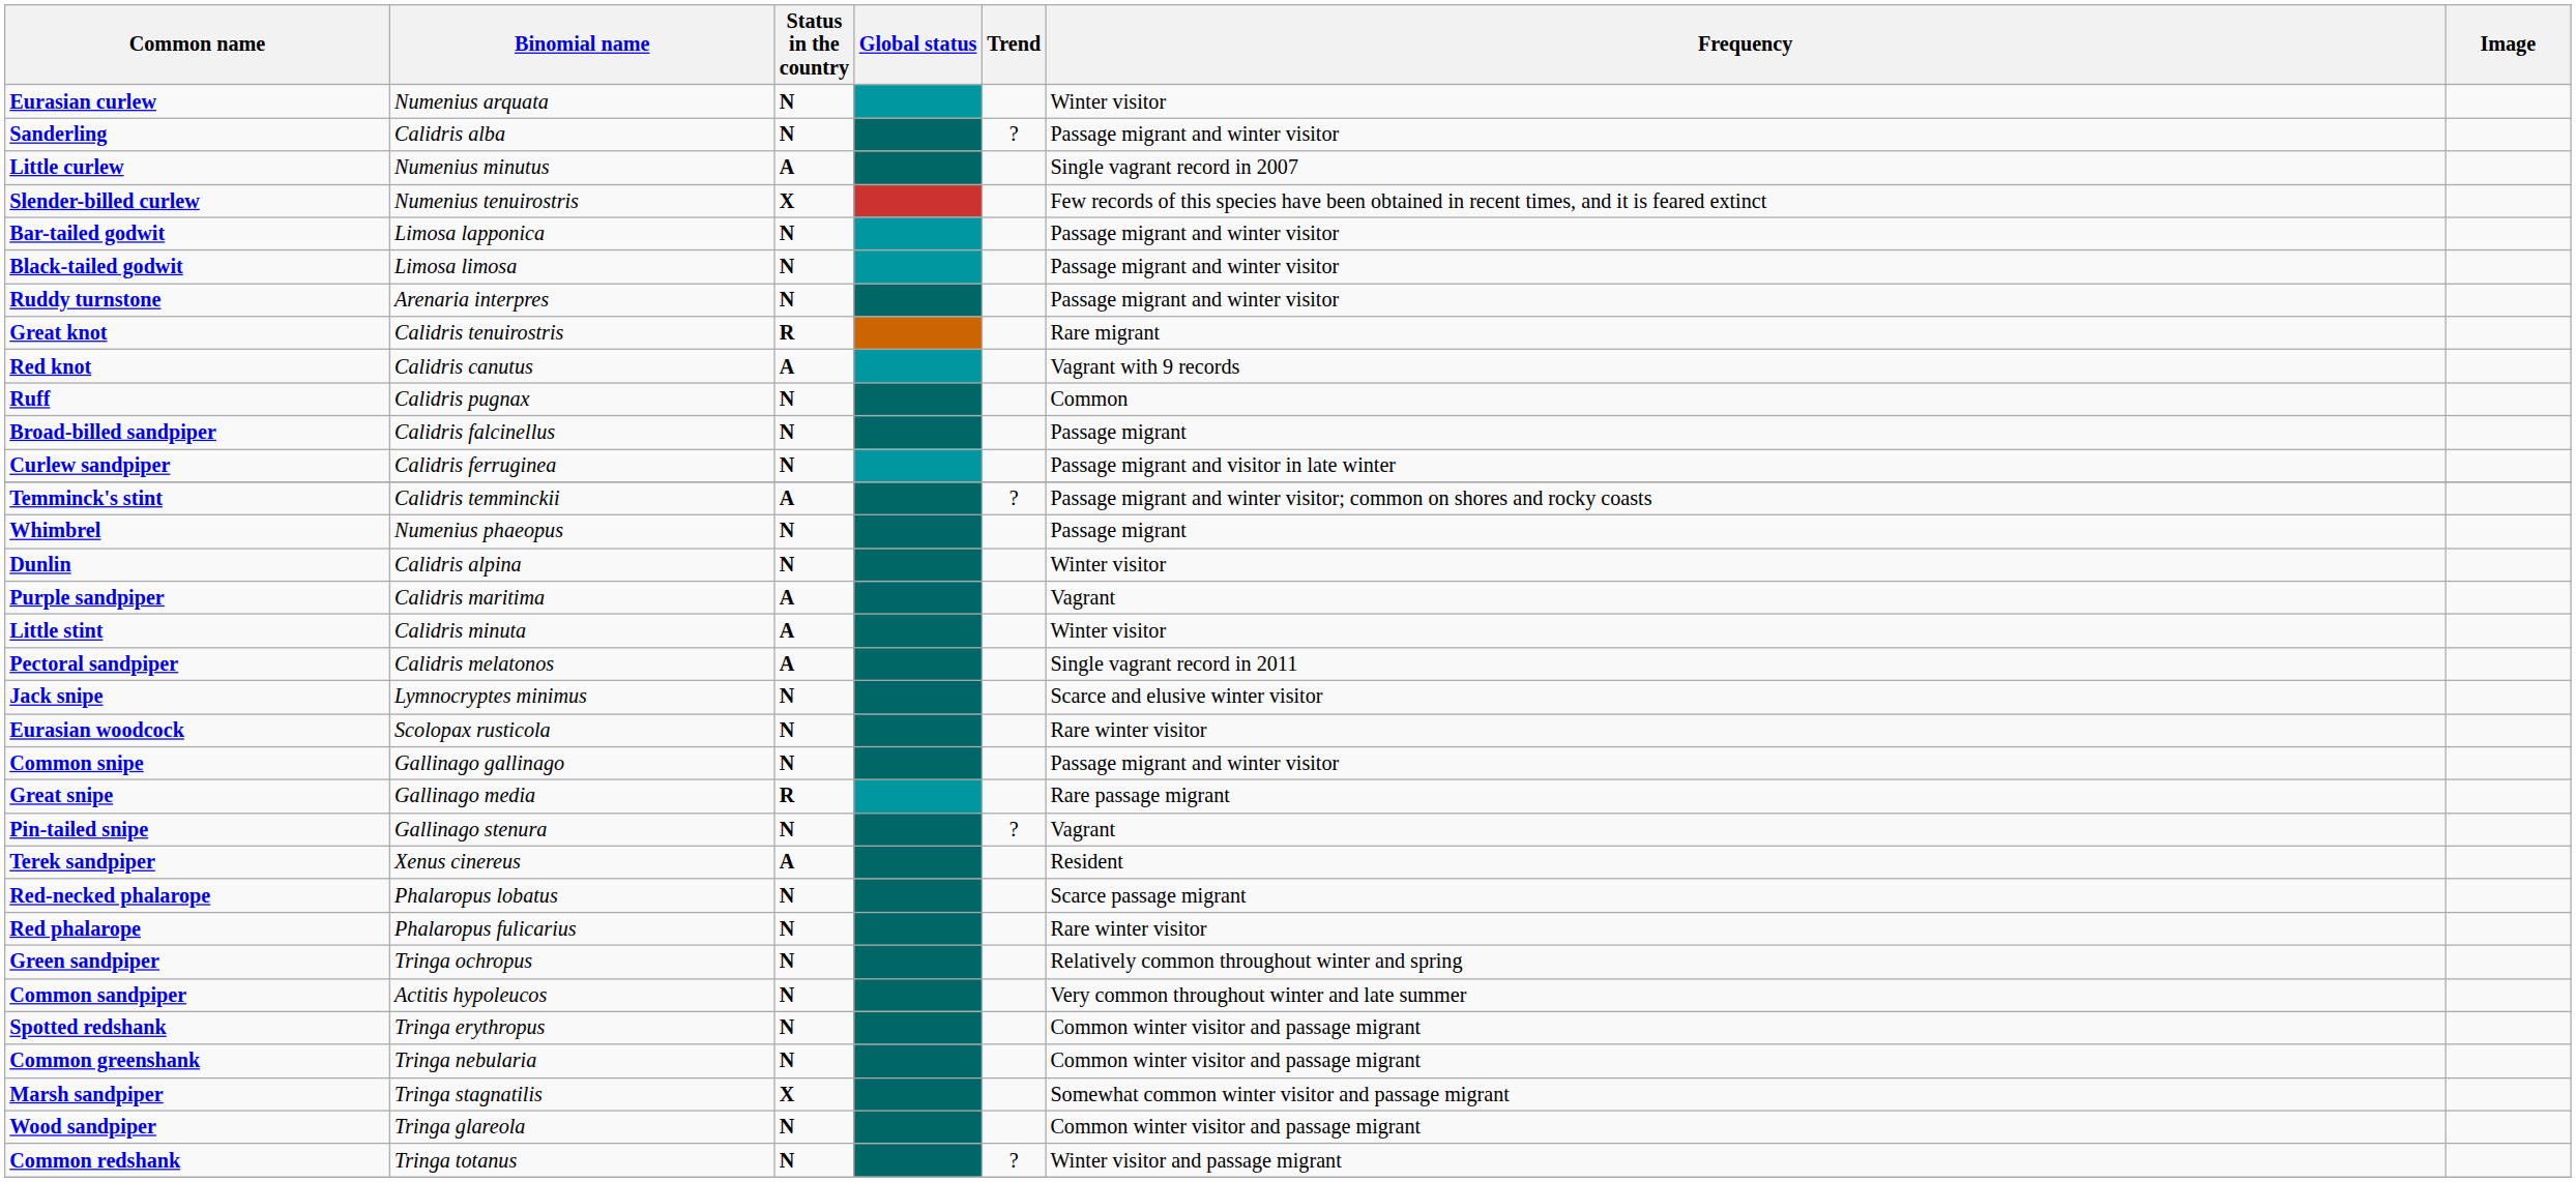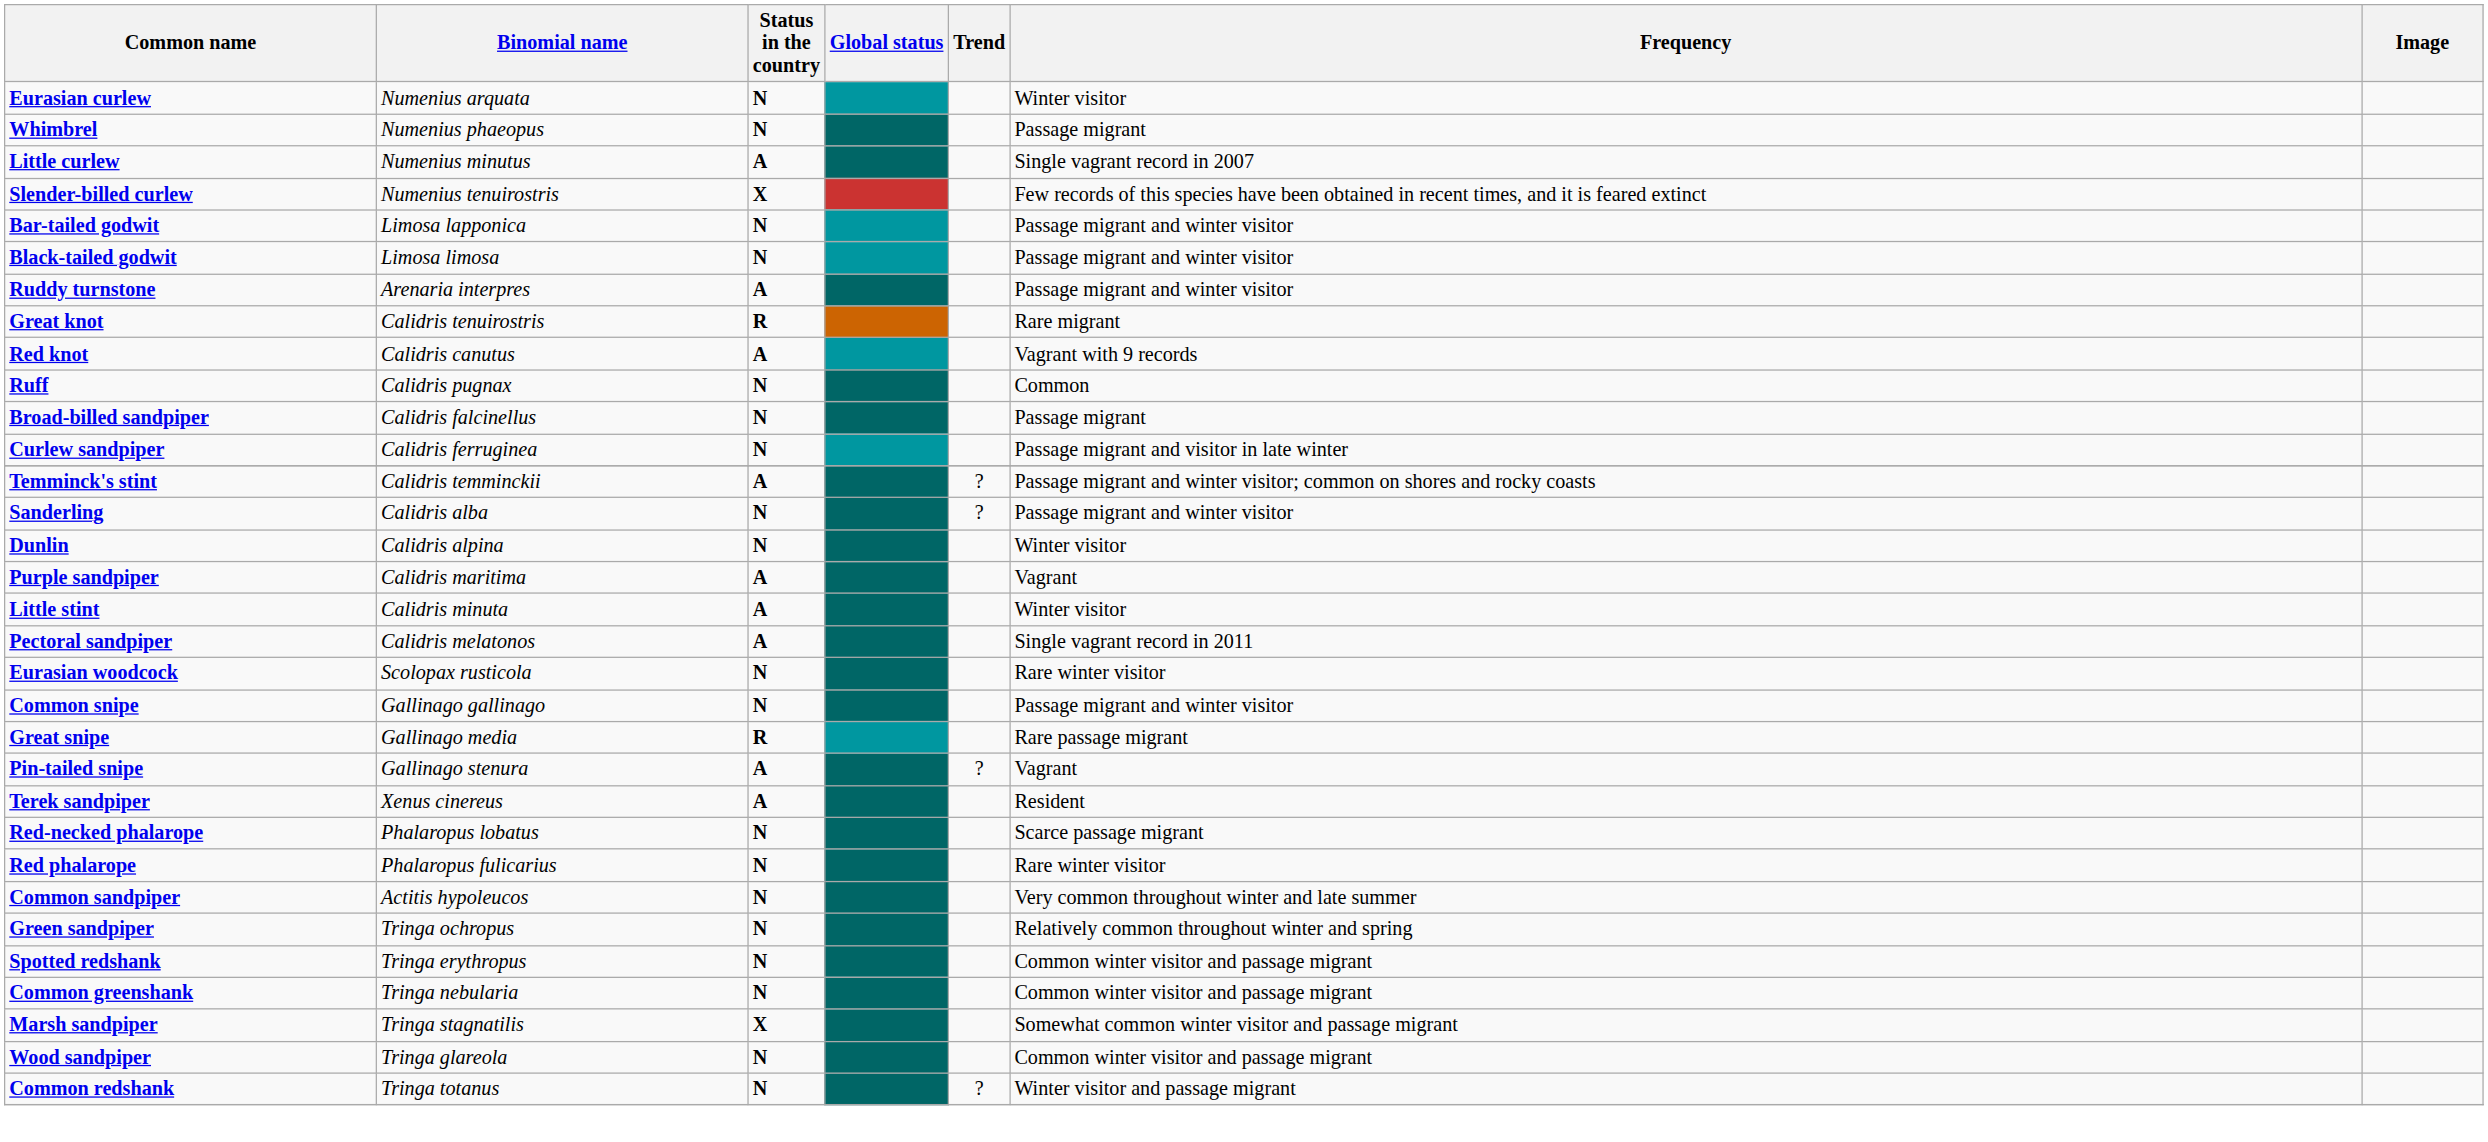rows swapped: Whimbrel <-> Sanderling
Ruddy turnstone | Status in the country: N -> A
- row: Jack snipe | Lymnocryptes minimus | N | Scarce and elusive winter visitor
Pin-tailed snipe | Status in the country: N -> A
rows swapped: Common sandpiper <-> Green sandpiper
